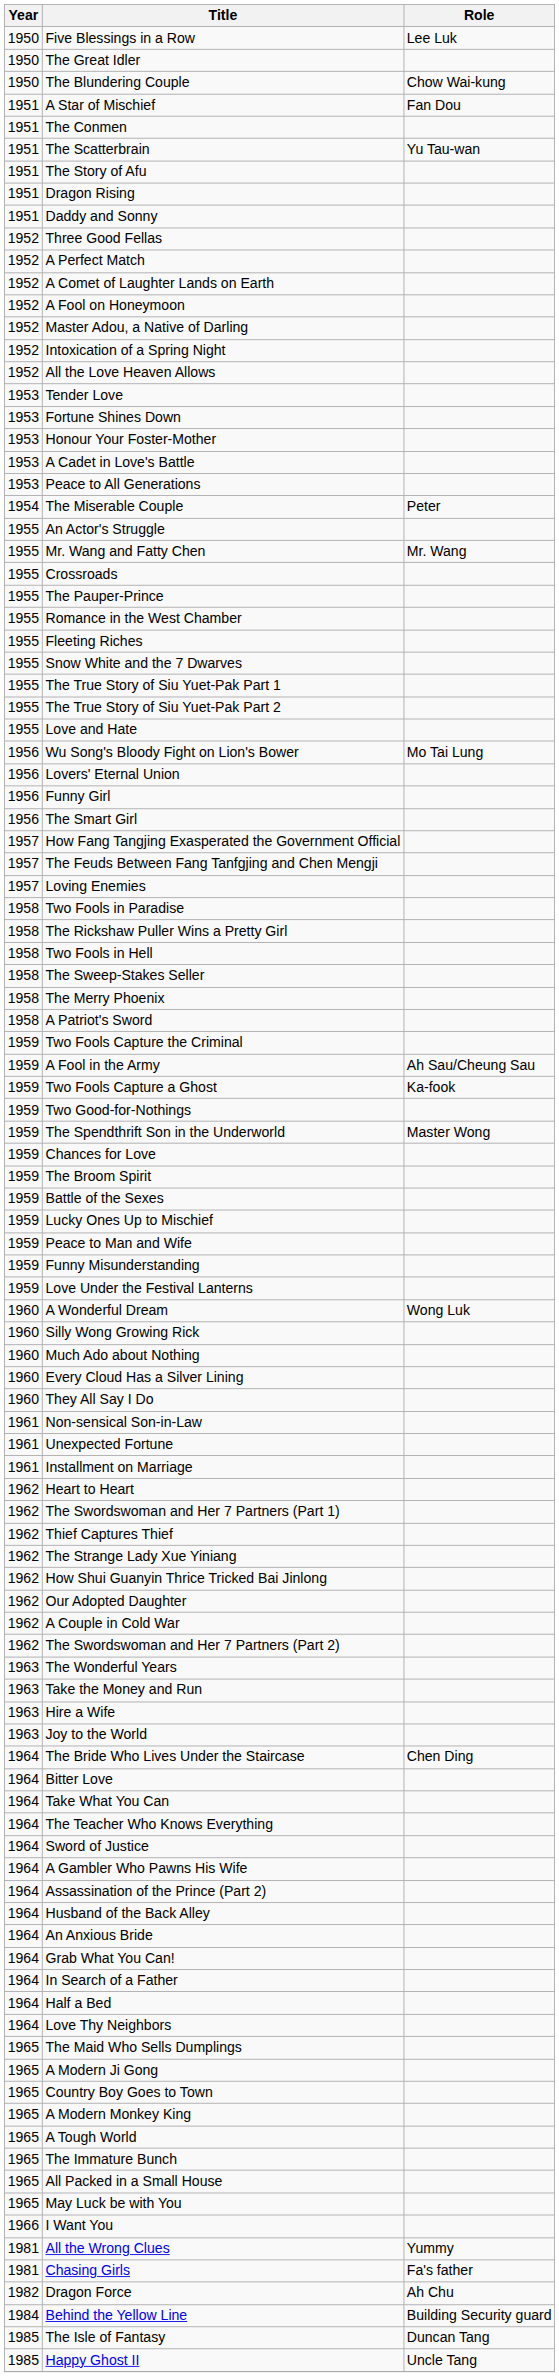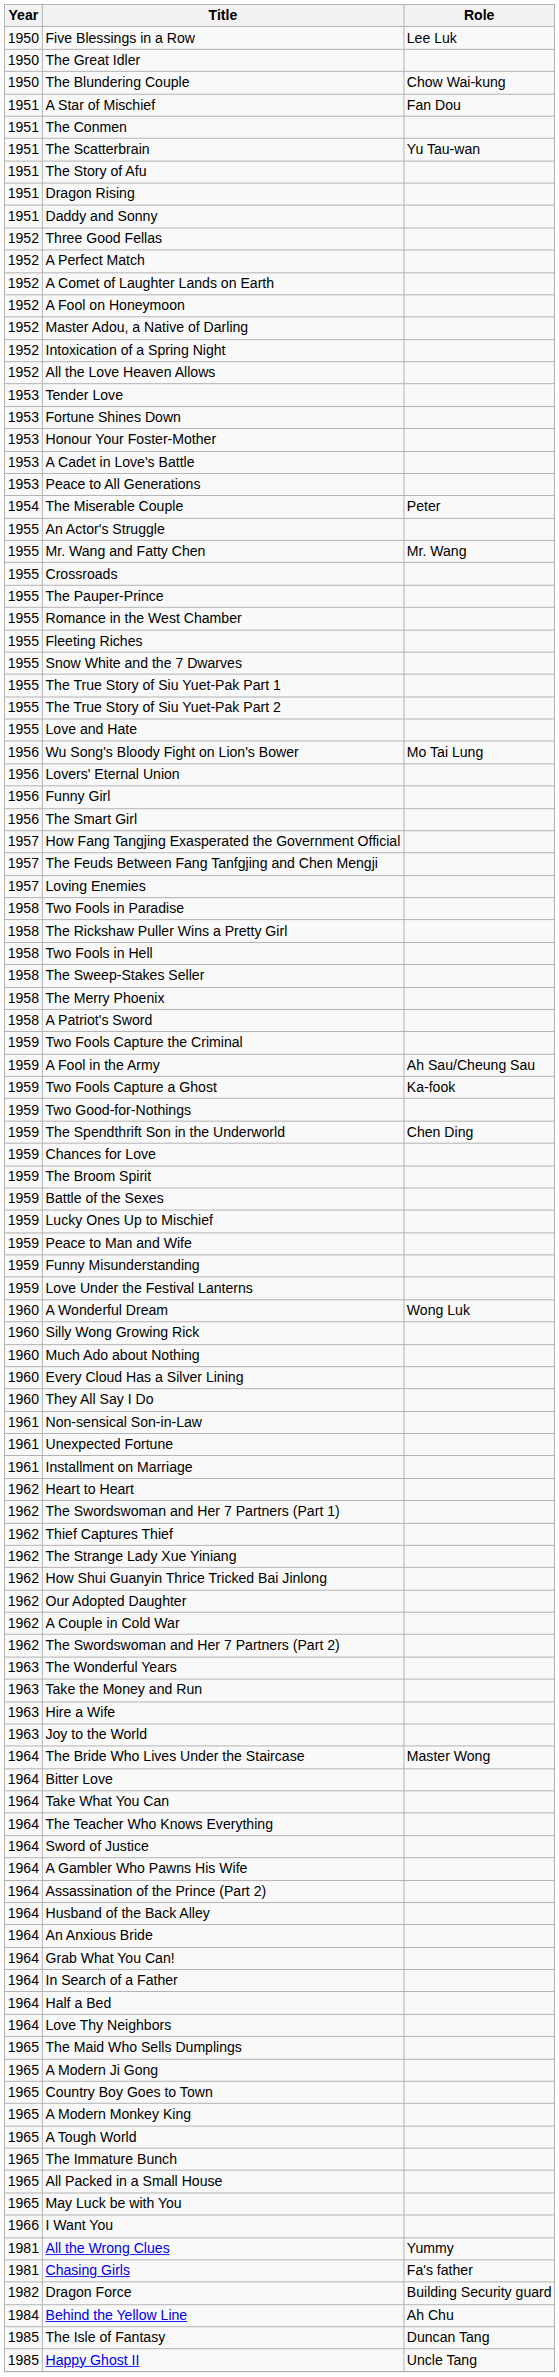The Spendthrift Son in the Underworld | Role: Master Wong -> Chen Ding
The Bride Who Lives Under the Staircase | Role: Chen Ding -> Master Wong
Dragon Force | Role: Ah Chu -> Building Security guard
Behind the Yellow Line | Role: Building Security guard -> Ah Chu
